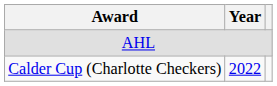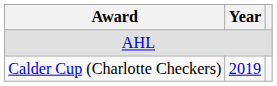Calder Cup (Charlotte Checkers) | Year: 2022 -> 2019
